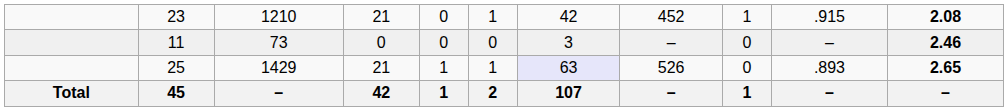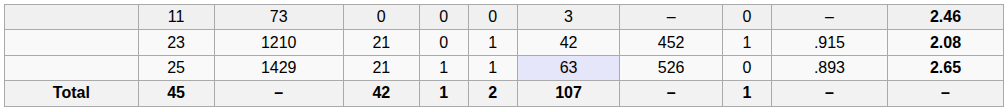rows swapped: 23 <-> 11
